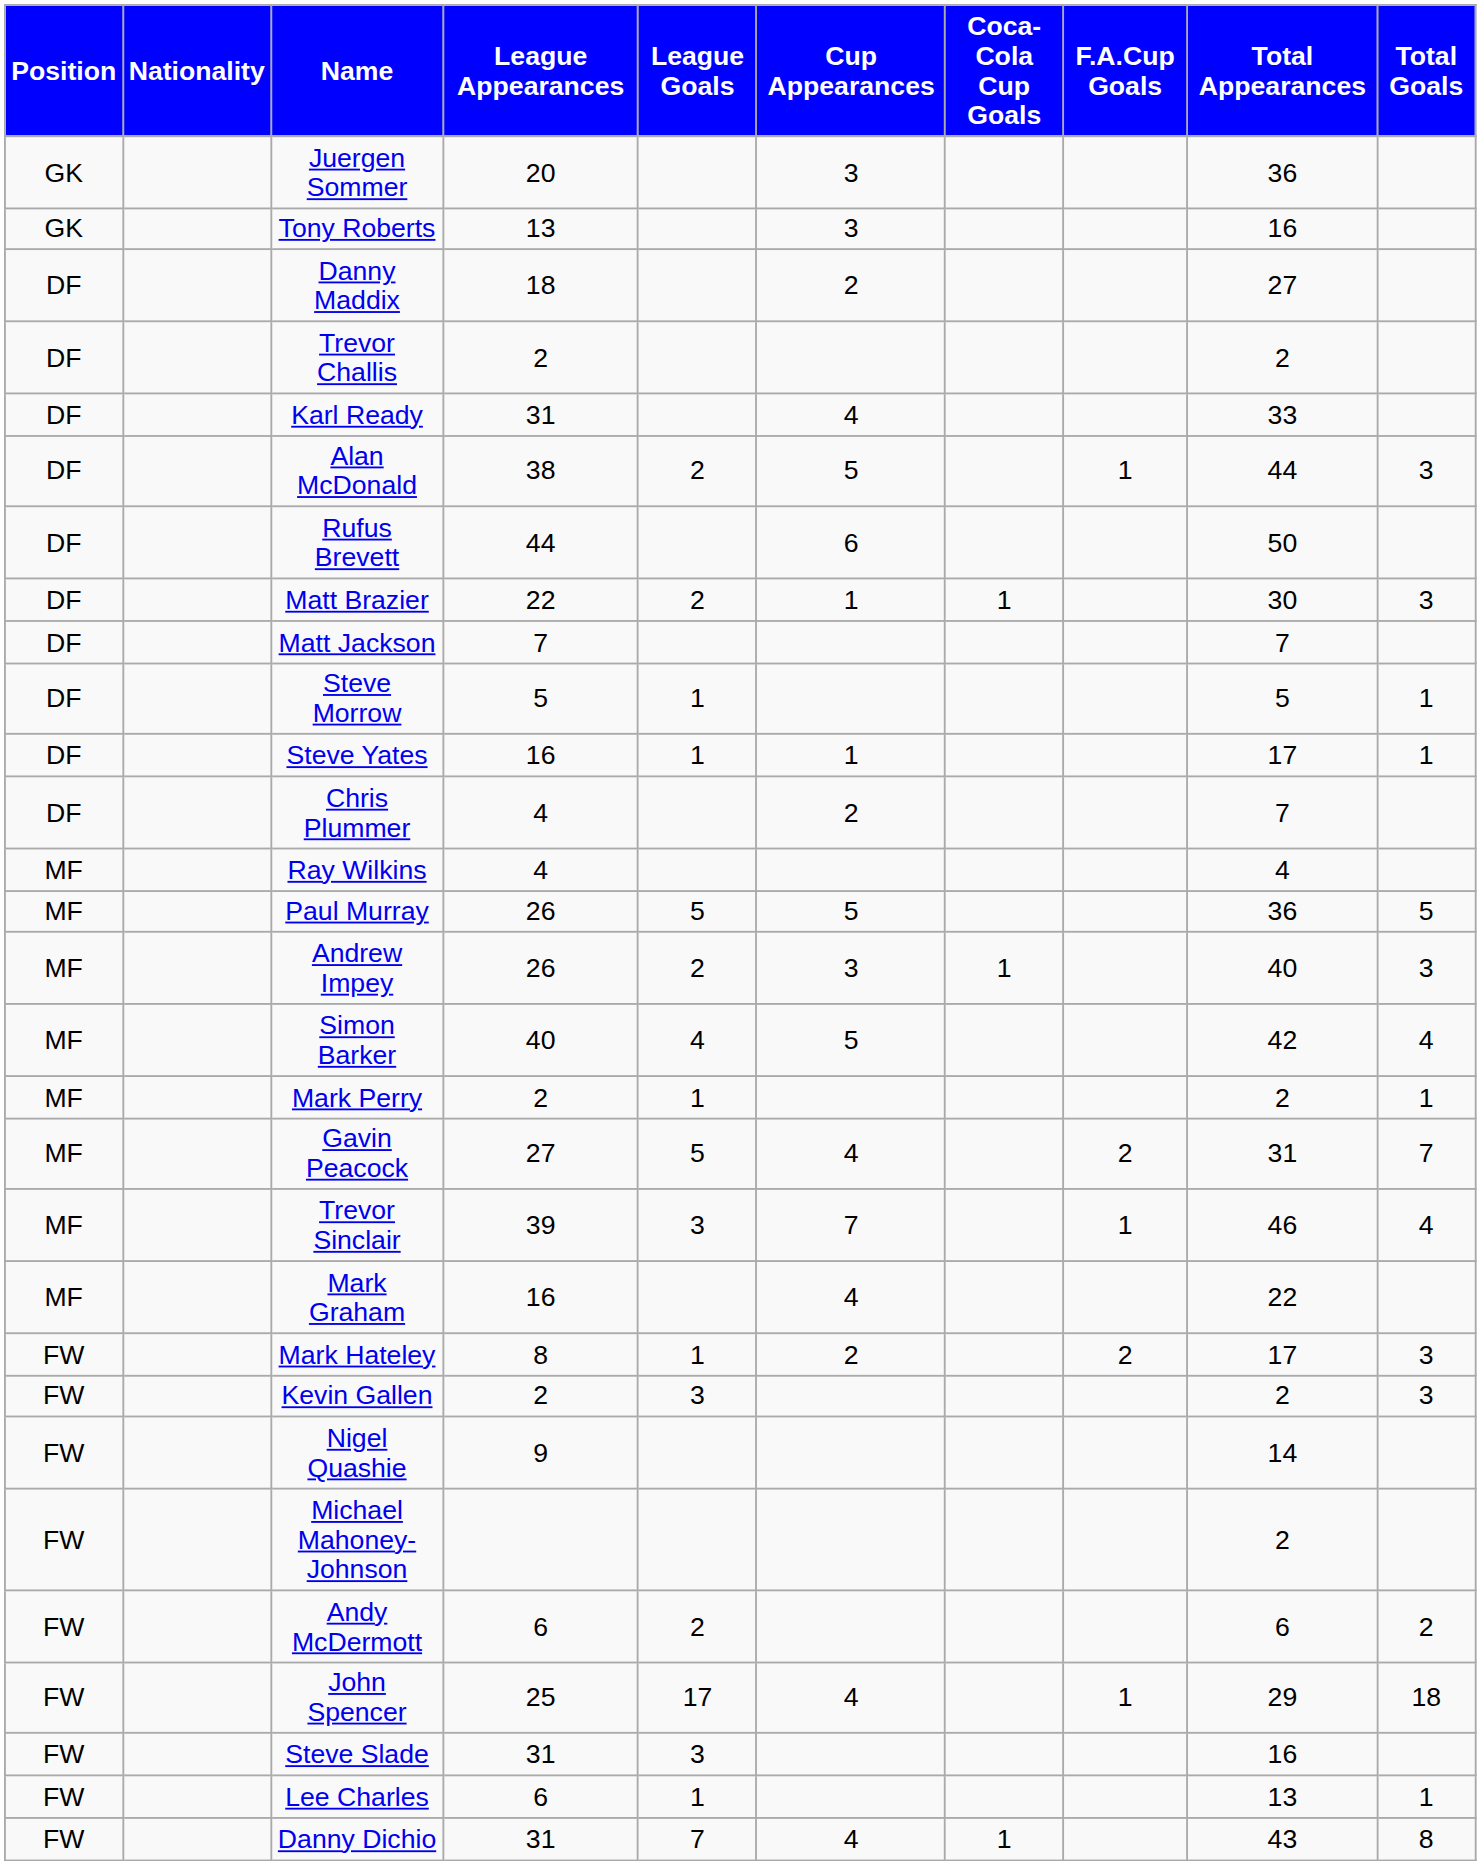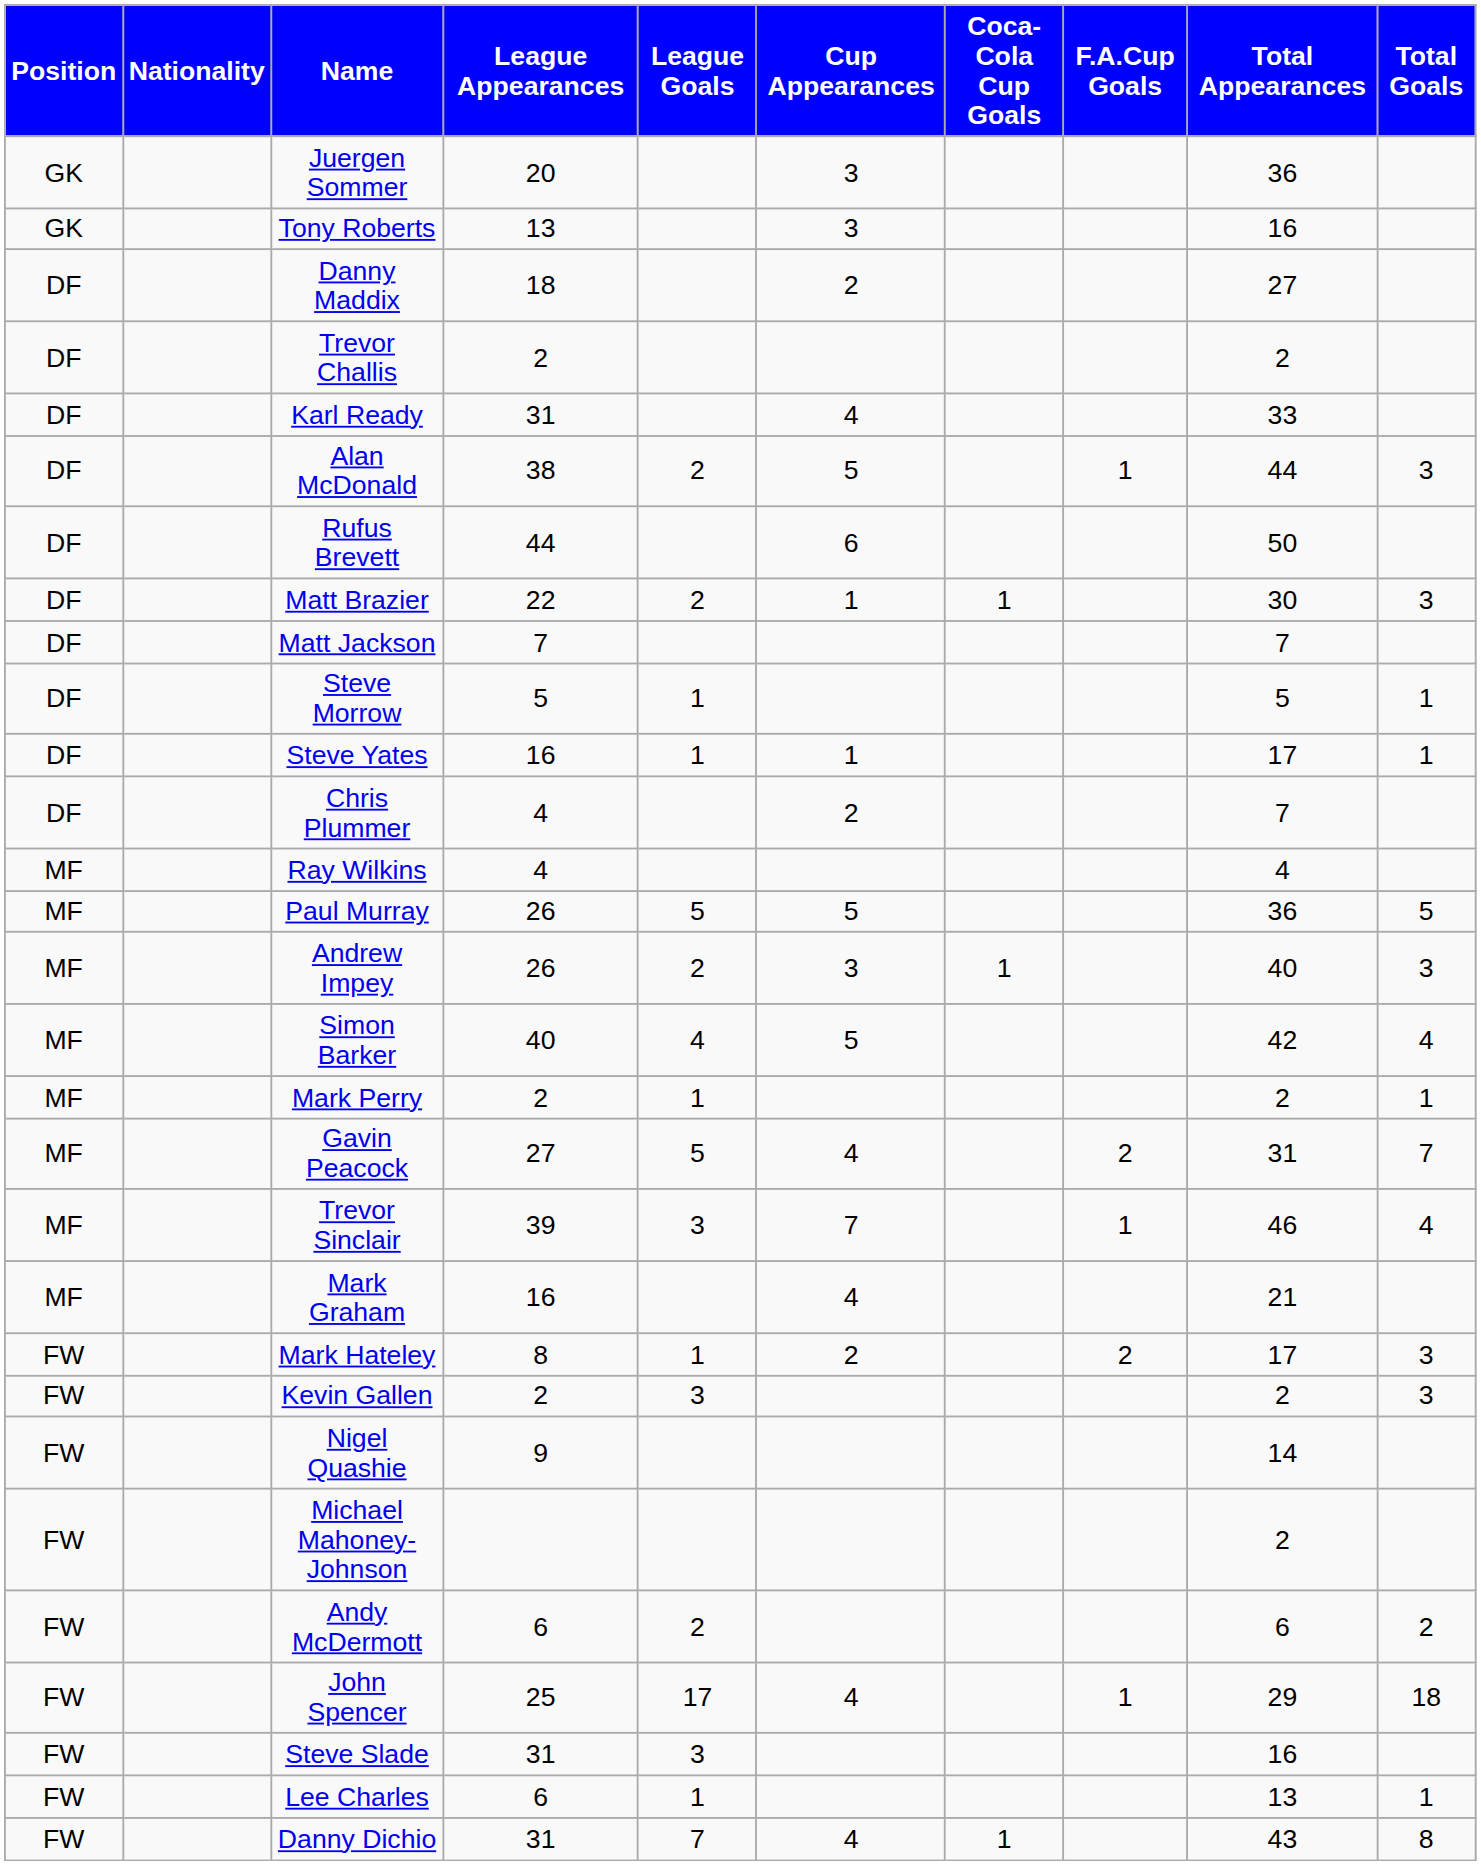Mark Graham | Total Appearances: 22 -> 21
